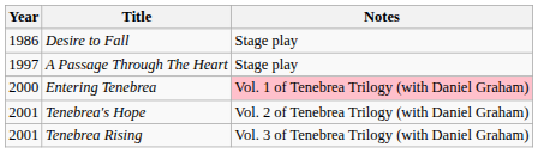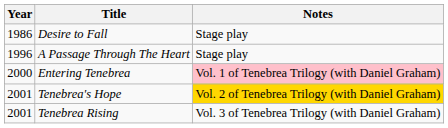A Passage Through The Heart | Year: 1997 -> 1996
Tenebrea's Hope | Notes: no background -> gold background
